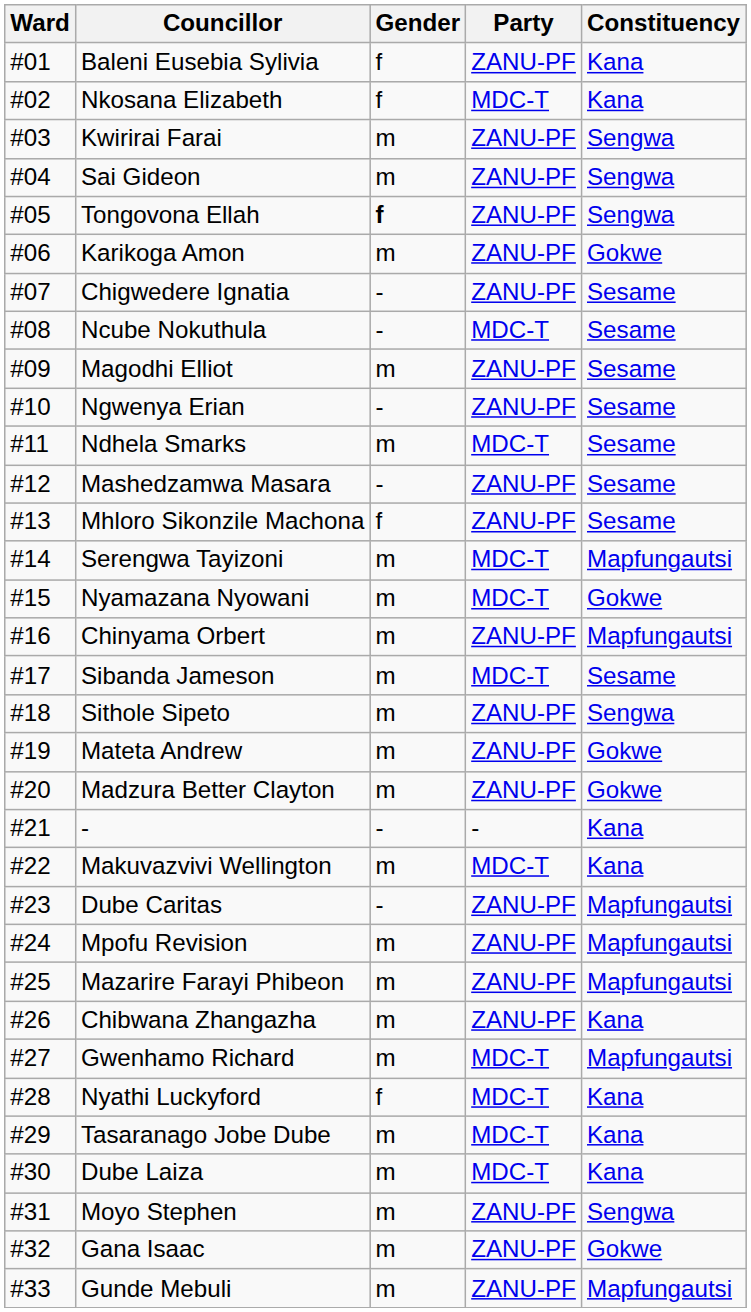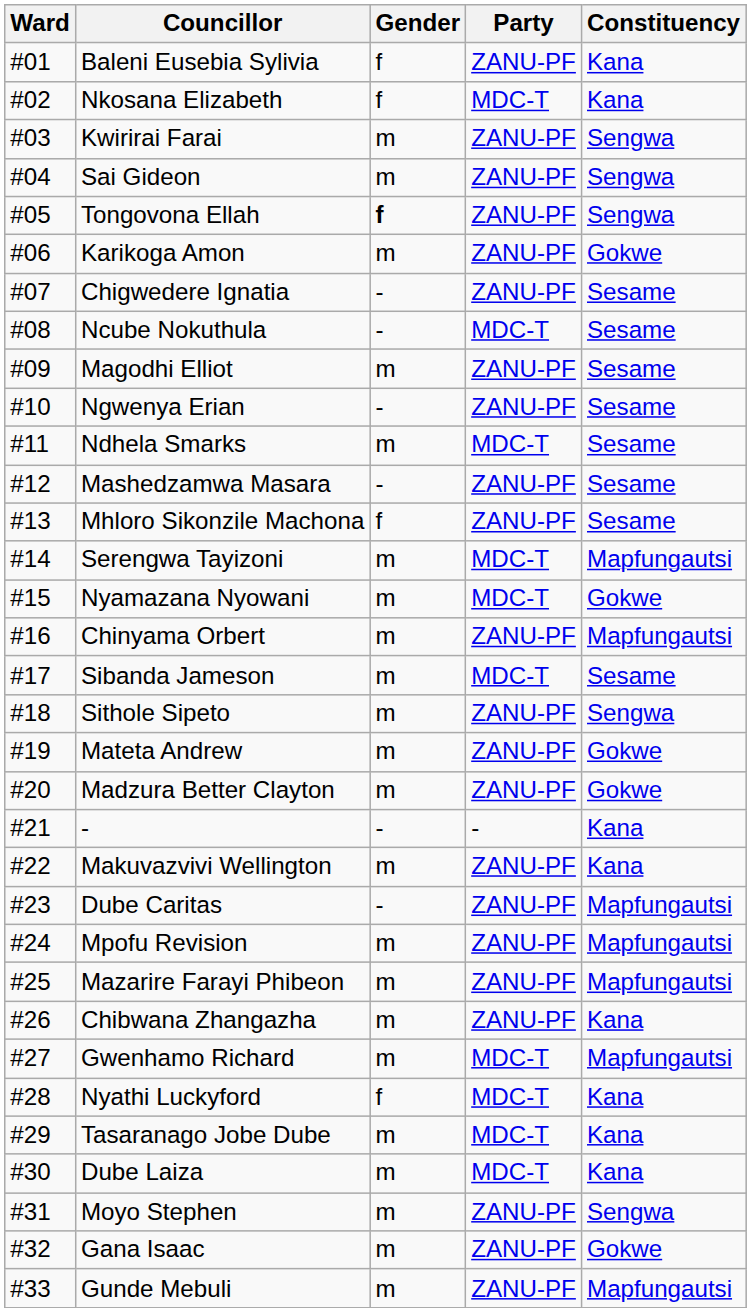Makuvazvivi Wellington | Party: MDC-T -> ZANU-PF
